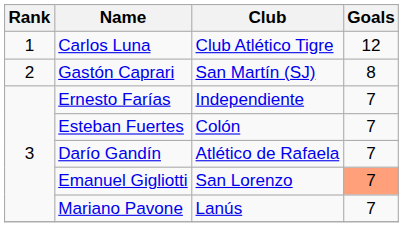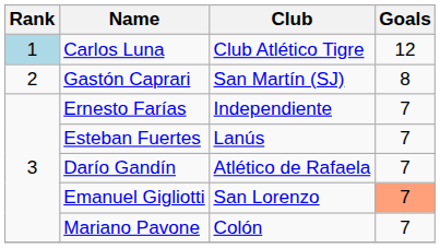Carlos Luna | Rank: no background -> lightblue background
Esteban Fuertes | Club: Colón -> Lanús
Mariano Pavone | Club: Lanús -> Colón
